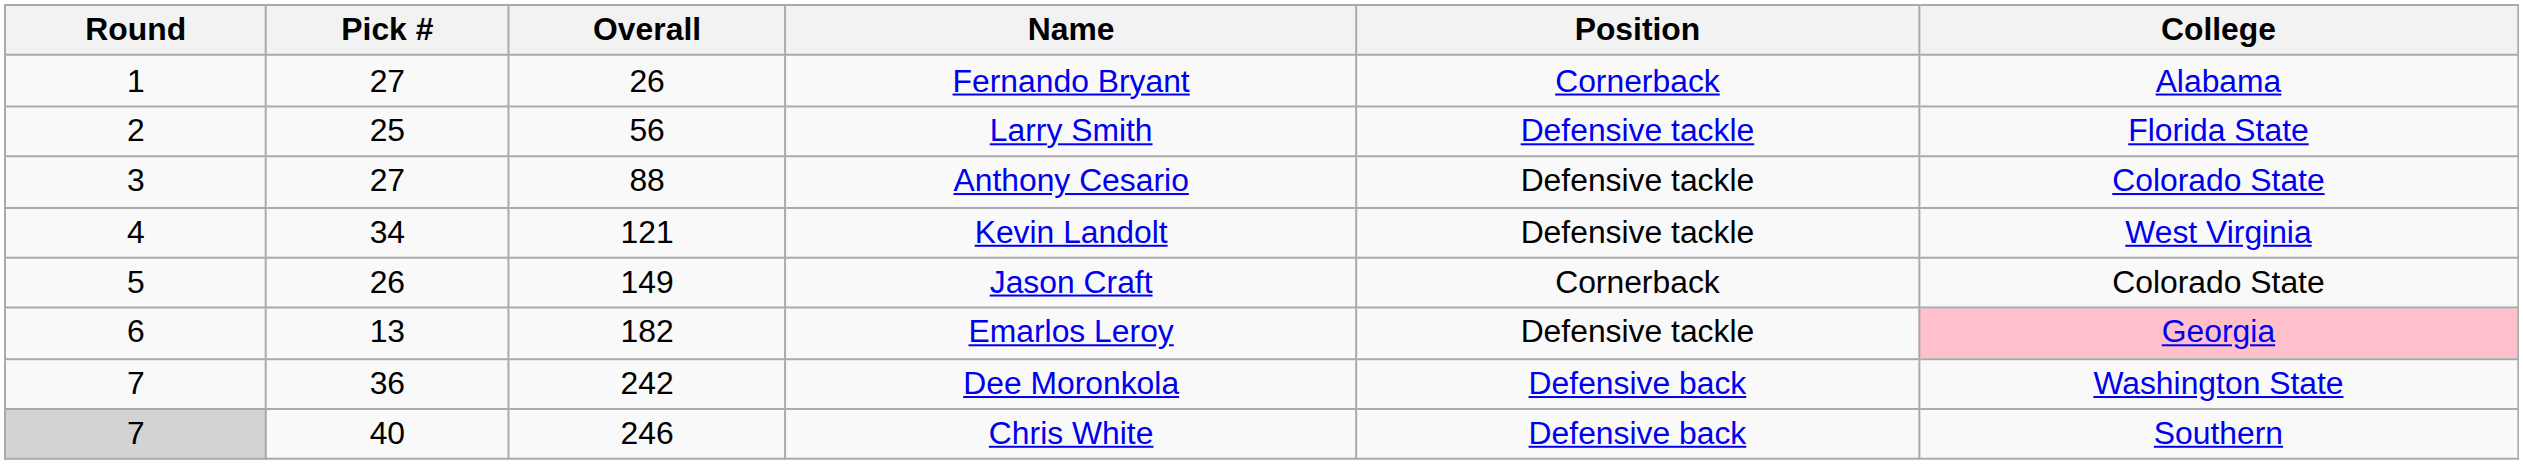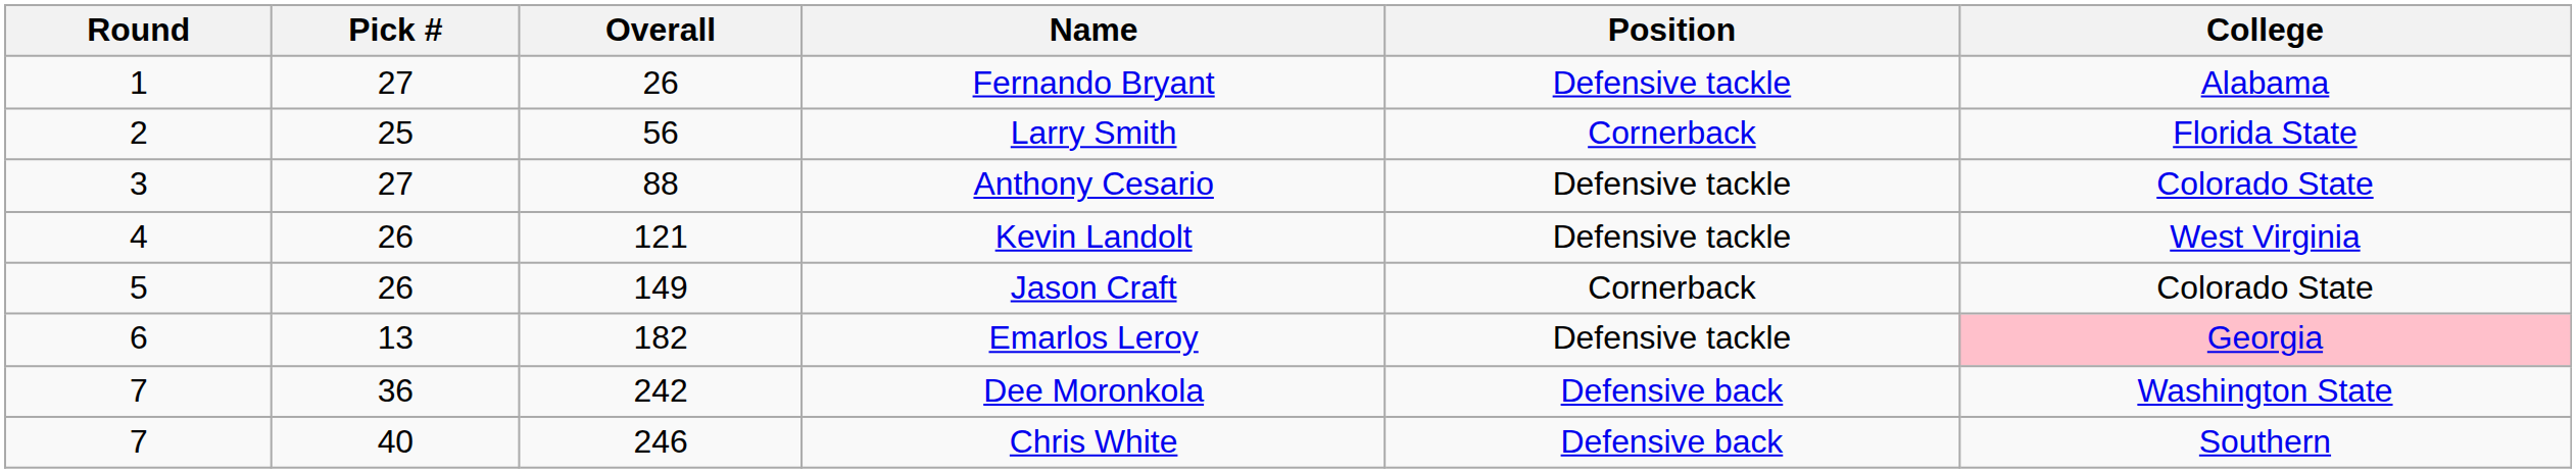Fernando Bryant | Position: Cornerback -> Defensive tackle
Larry Smith | Position: Defensive tackle -> Cornerback
Kevin Landolt | Pick #: 34 -> 26
Chris White | Round: lightgrey background -> no background
